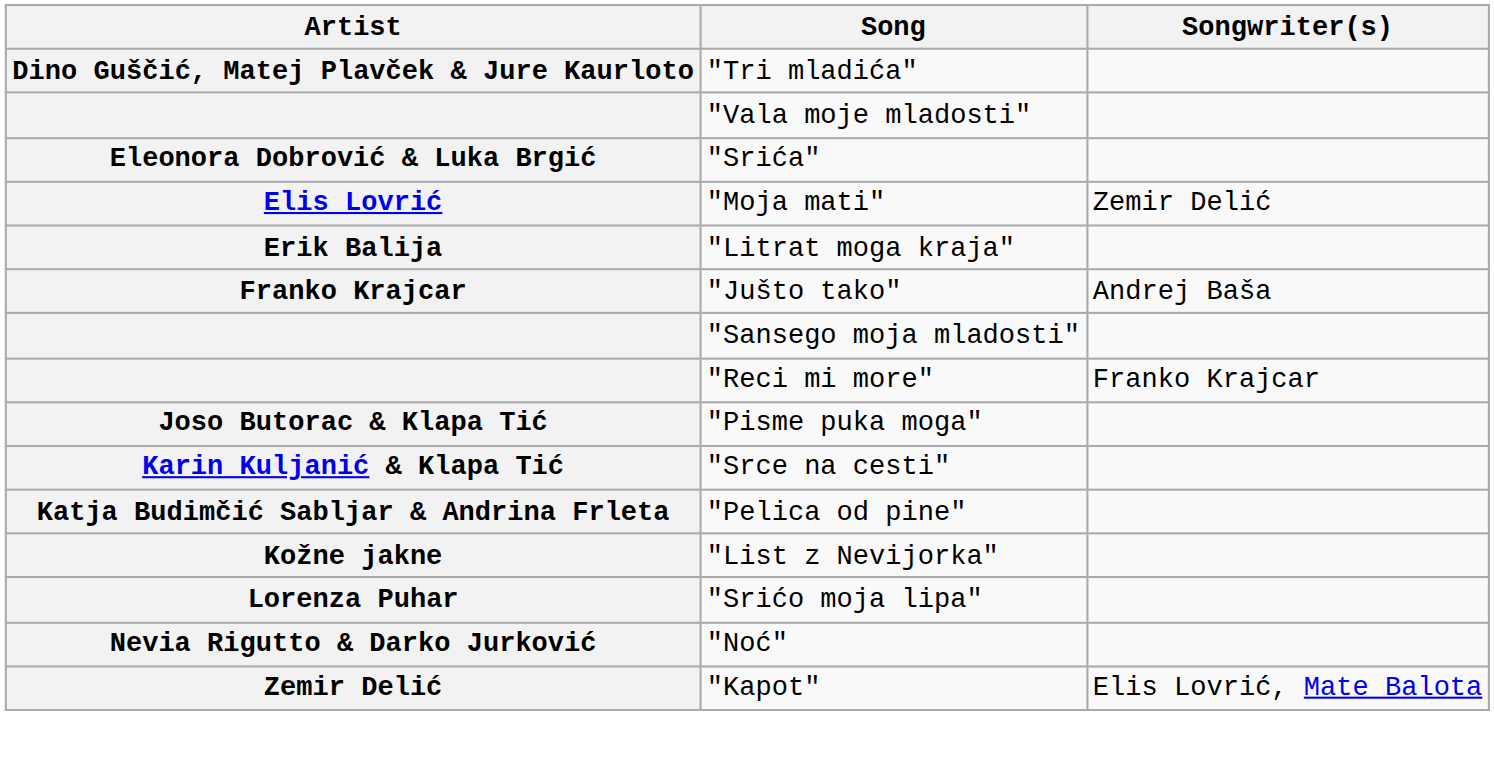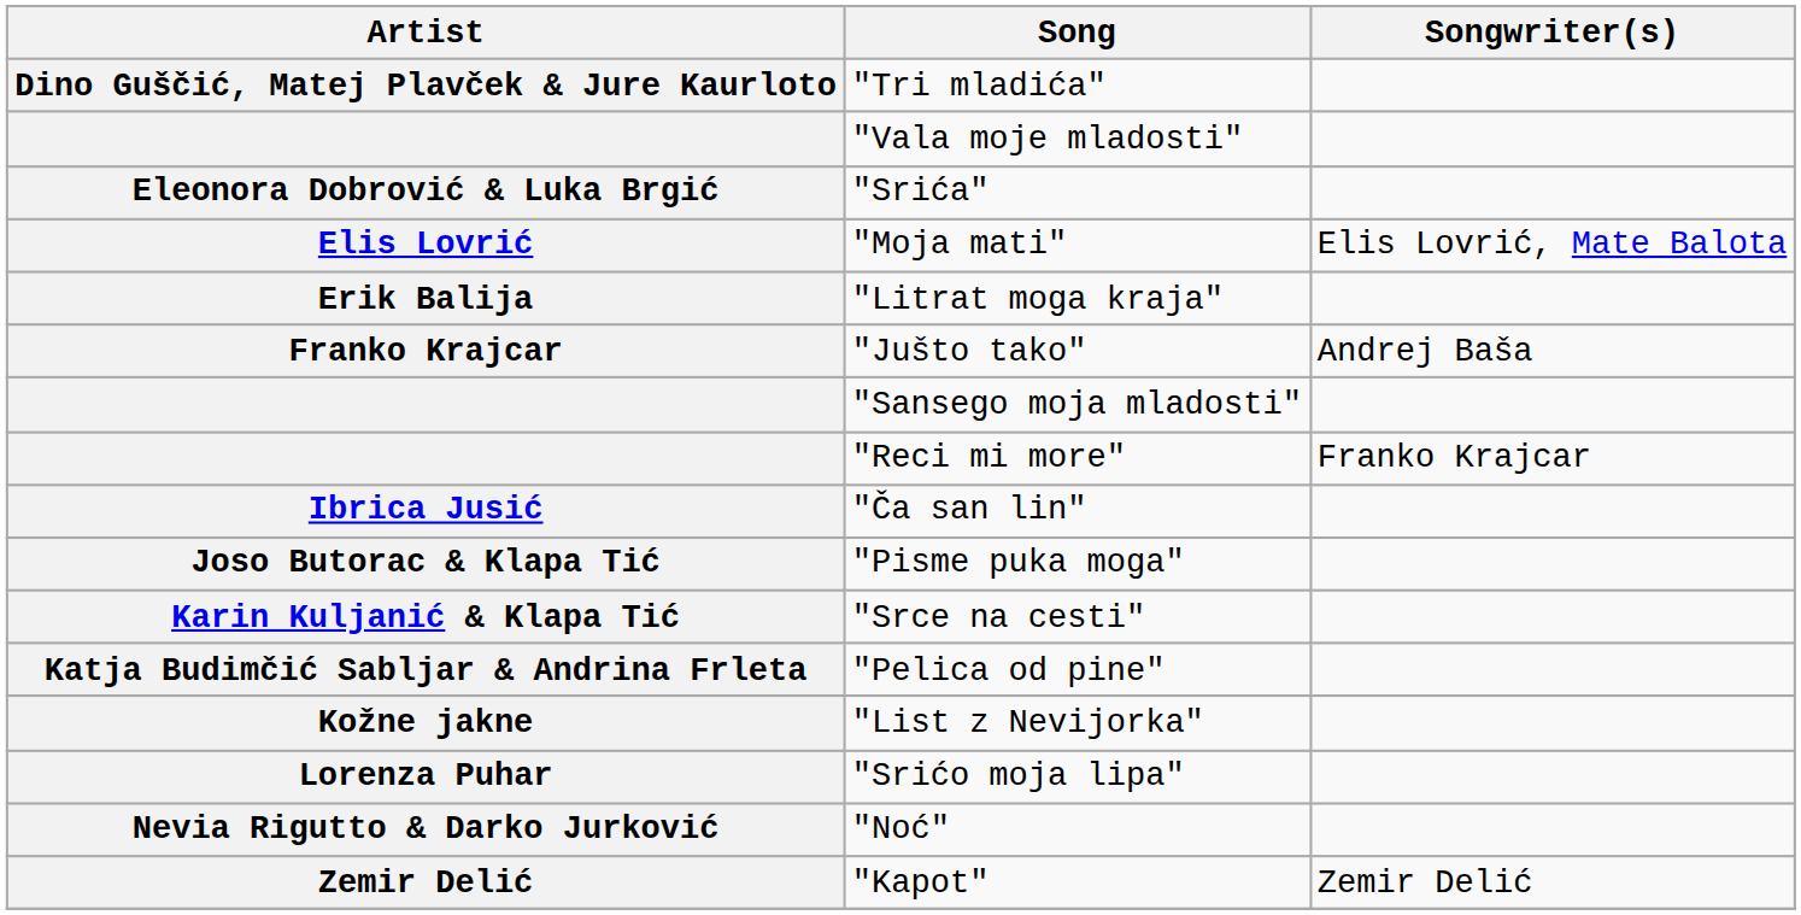"Moja mati" | Songwriter(s): Zemir Delić -> Elis Lovrić, Mate Balota
+ row: Ibrica Jusić | "Ča san lin"
"Kapot" | Songwriter(s): Elis Lovrić, Mate Balota -> Zemir Delić
